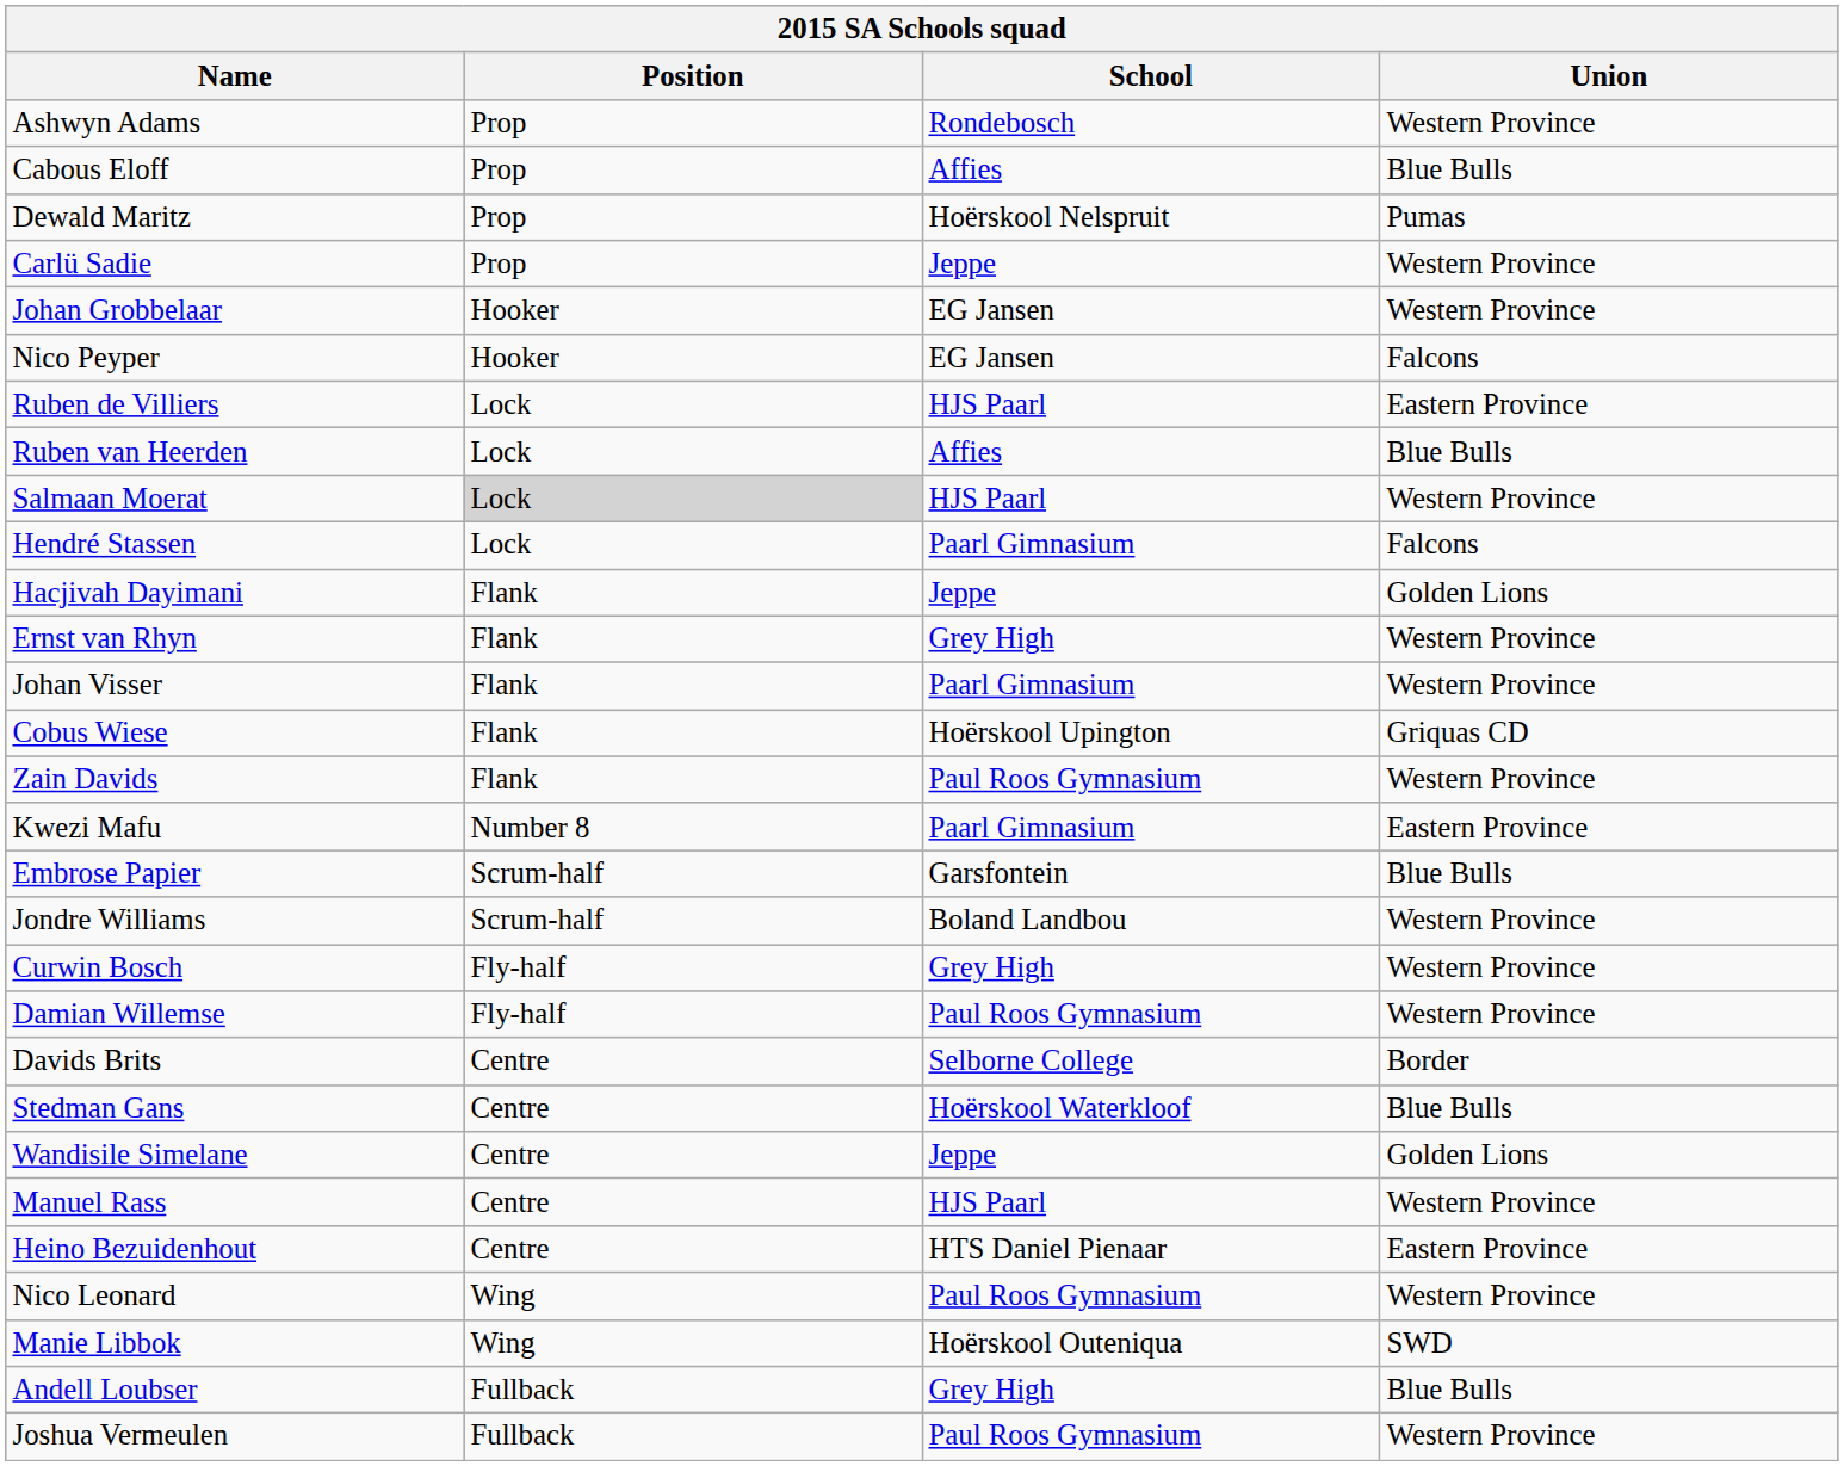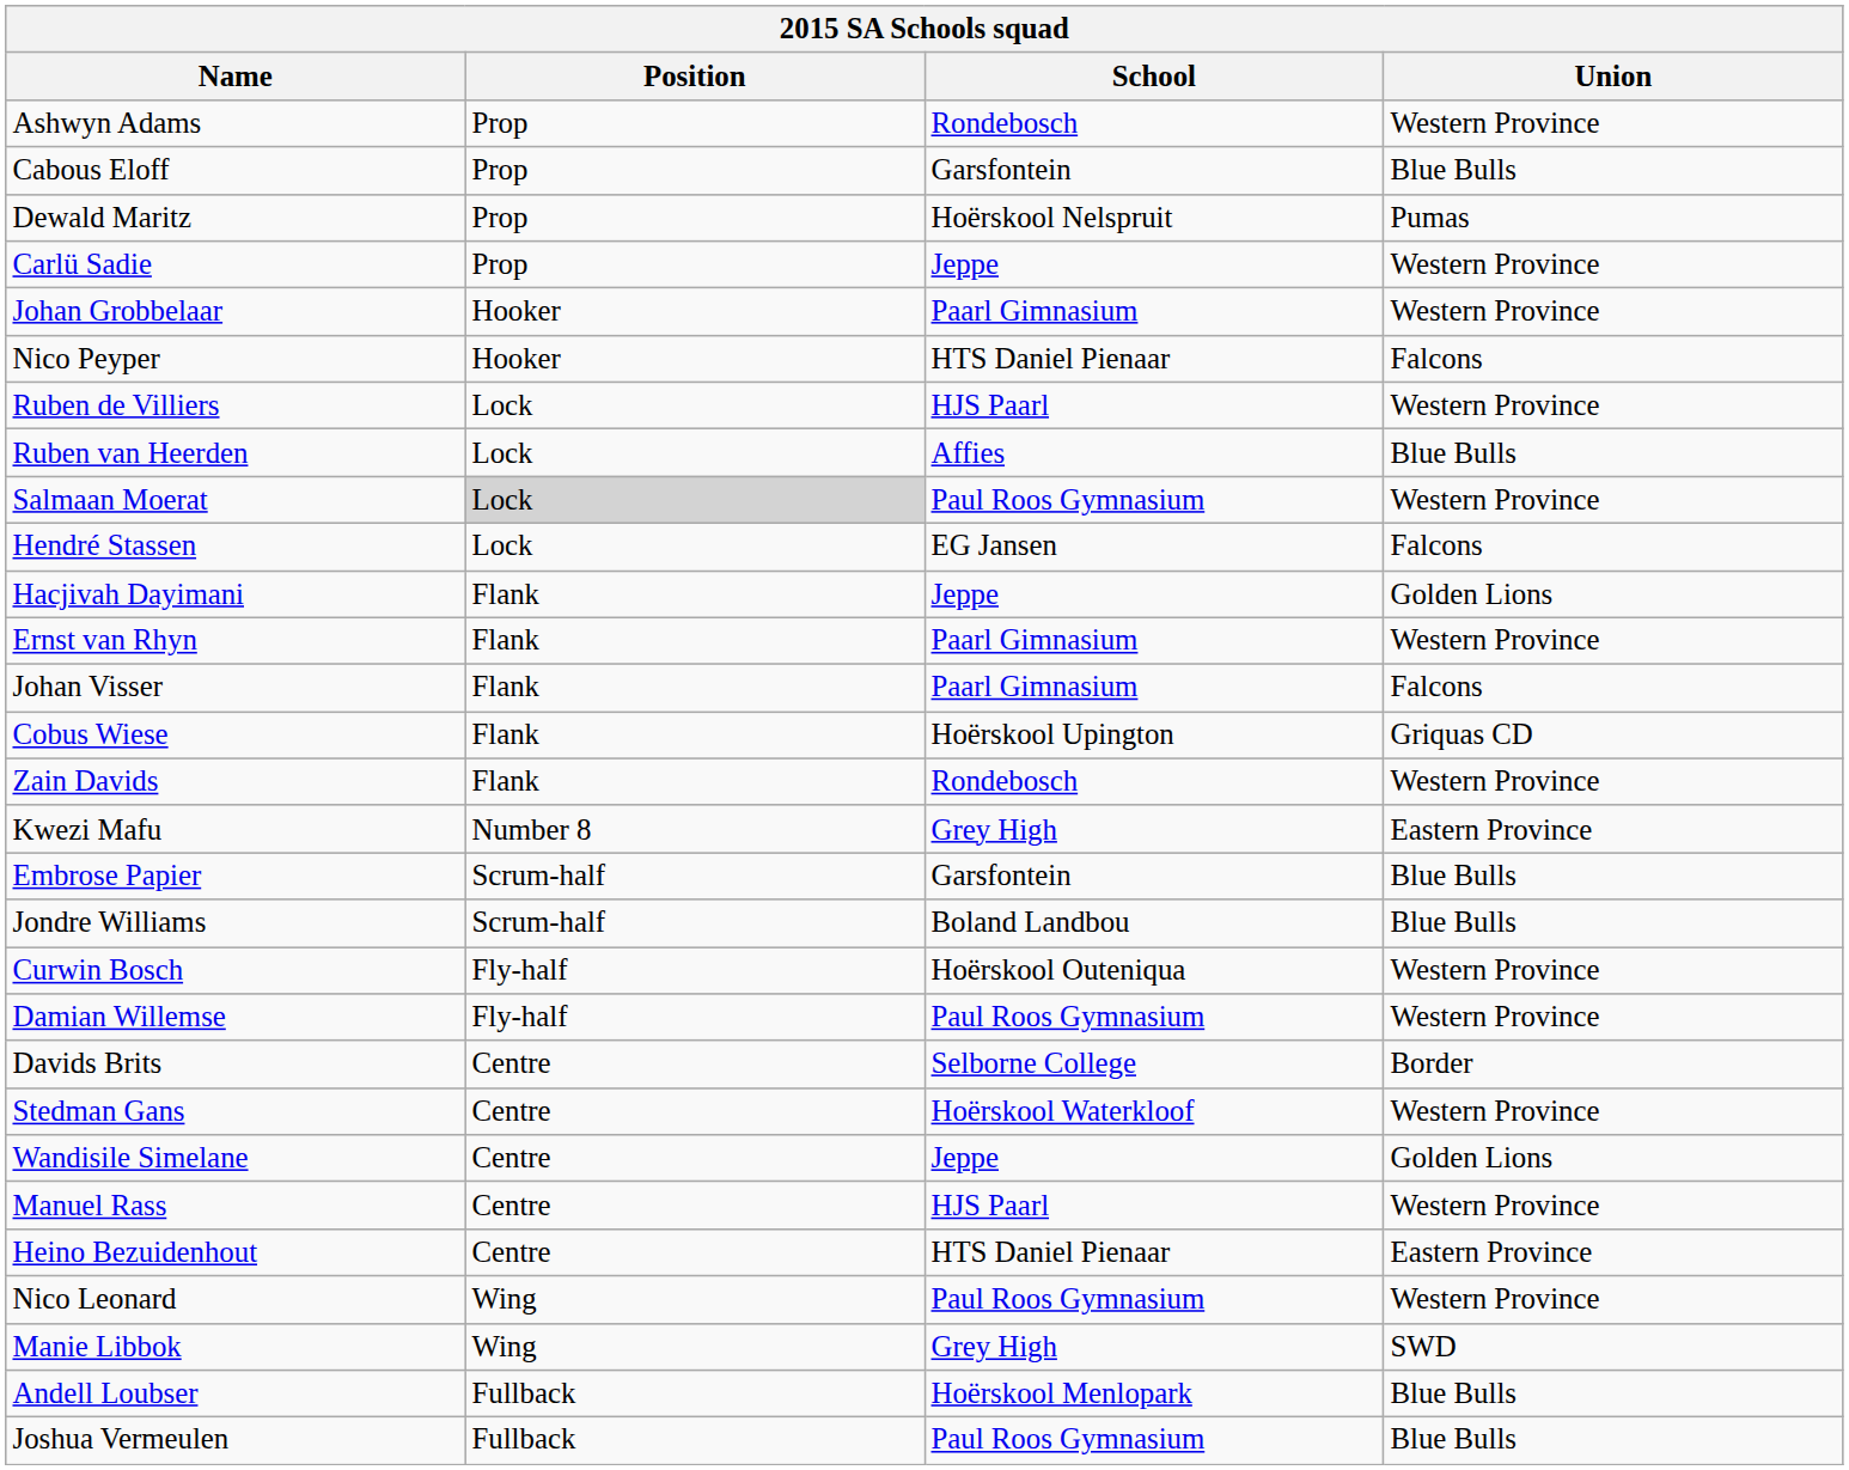Cabous Eloff | School: Affies -> Garsfontein
Johan Grobbelaar | School: EG Jansen -> Paarl Gimnasium
Nico Peyper | School: EG Jansen -> HTS Daniel Pienaar
Ruben de Villiers | Union: Eastern Province -> Western Province
Salmaan Moerat | School: HJS Paarl -> Paul Roos Gymnasium
Hendré Stassen | School: Paarl Gimnasium -> EG Jansen
Ernst van Rhyn | School: Grey High -> Paarl Gimnasium
Johan Visser | Union: Western Province -> Falcons
Zain Davids | School: Paul Roos Gymnasium -> Rondebosch
Kwezi Mafu | School: Paarl Gimnasium -> Grey High
Jondre Williams | Union: Western Province -> Blue Bulls
Curwin Bosch | School: Grey High -> Hoërskool Outeniqua
Stedman Gans | Union: Blue Bulls -> Western Province
Manie Libbok | School: Hoërskool Outeniqua -> Grey High
Andell Loubser | School: Grey High -> Hoërskool Menlopark
Joshua Vermeulen | Union: Western Province -> Blue Bulls
